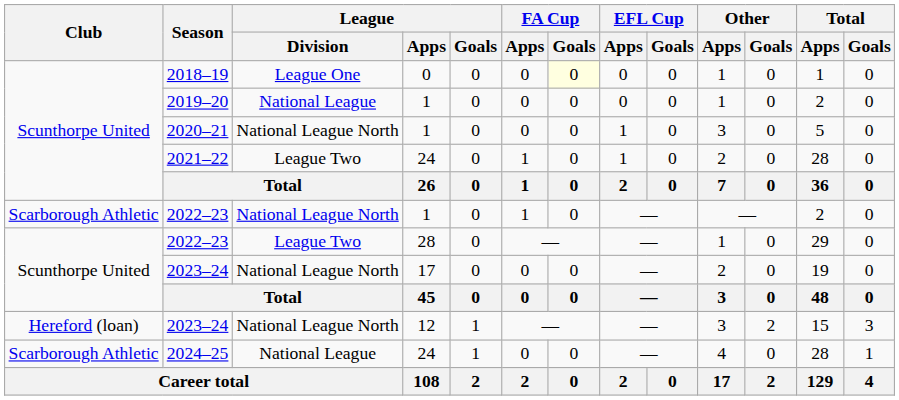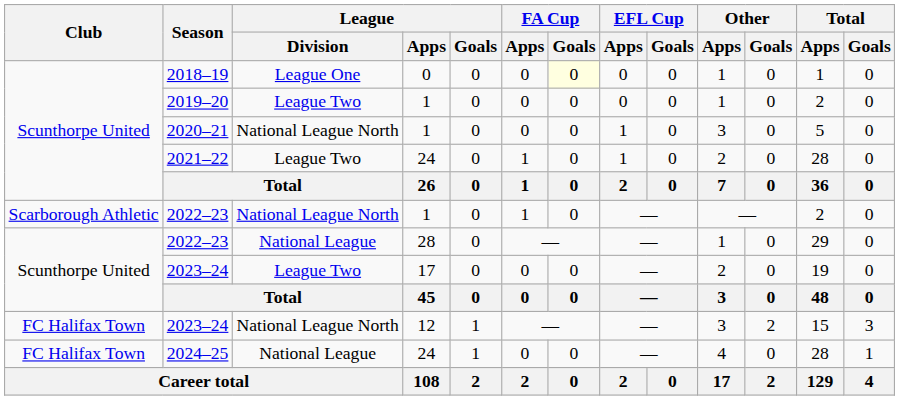2019–20 | League / Division: National League -> League Two
2022–23 / 28 | League / Division: League Two -> National League
2023–24 / 17 | League / Division: National League North -> League Two
2023–24 / 12 | Club: Hereford (loan) -> FC Halifax Town
2024–25 | Club: Scarborough Athletic -> FC Halifax Town
